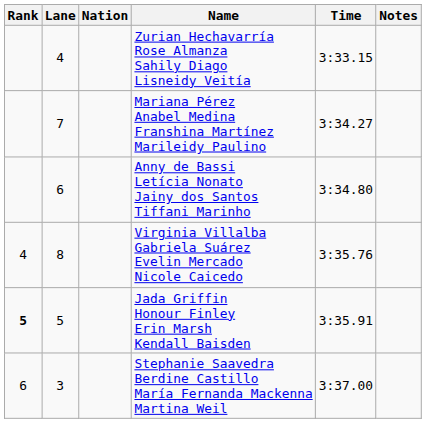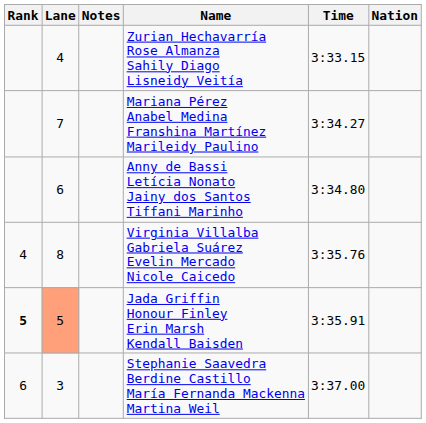columns swapped: Nation <-> Notes
Jada Griffin Honour Finley Erin Marsh Kendall Baisden | Lane: no background -> lightsalmon background
